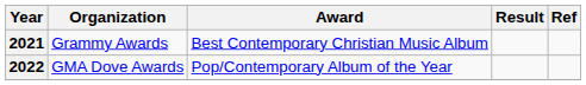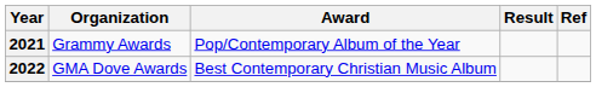2021 | Award: Best Contemporary Christian Music Album -> Pop/Contemporary Album of the Year
2022 | Award: Pop/Contemporary Album of the Year -> Best Contemporary Christian Music Album
